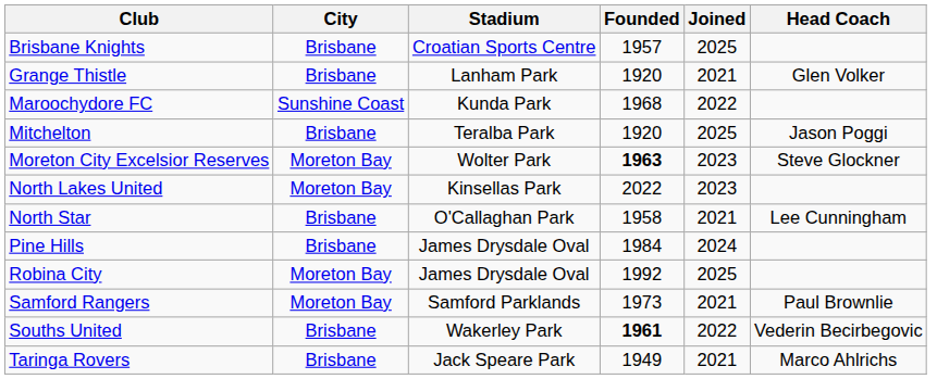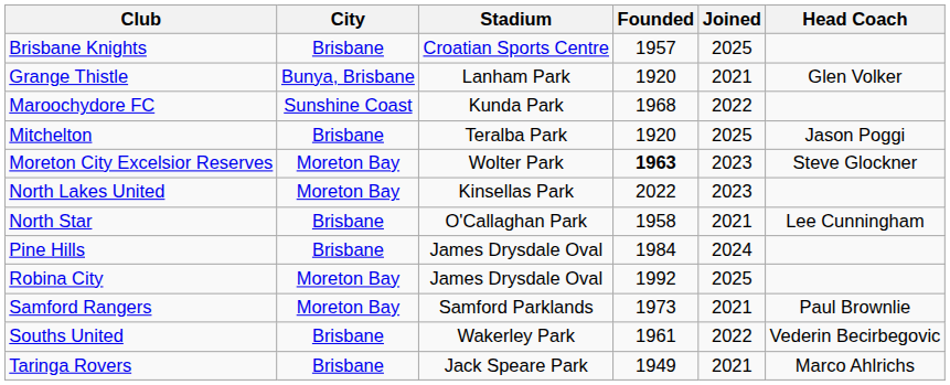Grange Thistle | City: Brisbane -> Bunya, Brisbane
Souths United | Founded: bold -> normal
